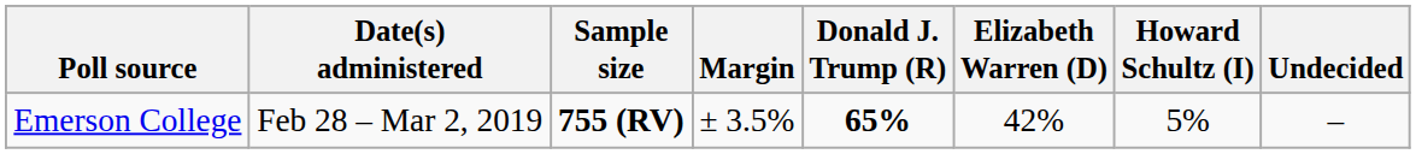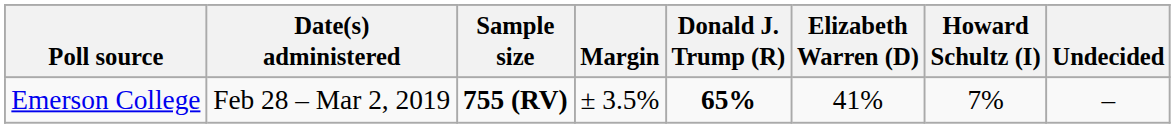Emerson College | Elizabeth Warren (D): 42% -> 41%
Emerson College | Howard Schultz (I): 5% -> 7%
